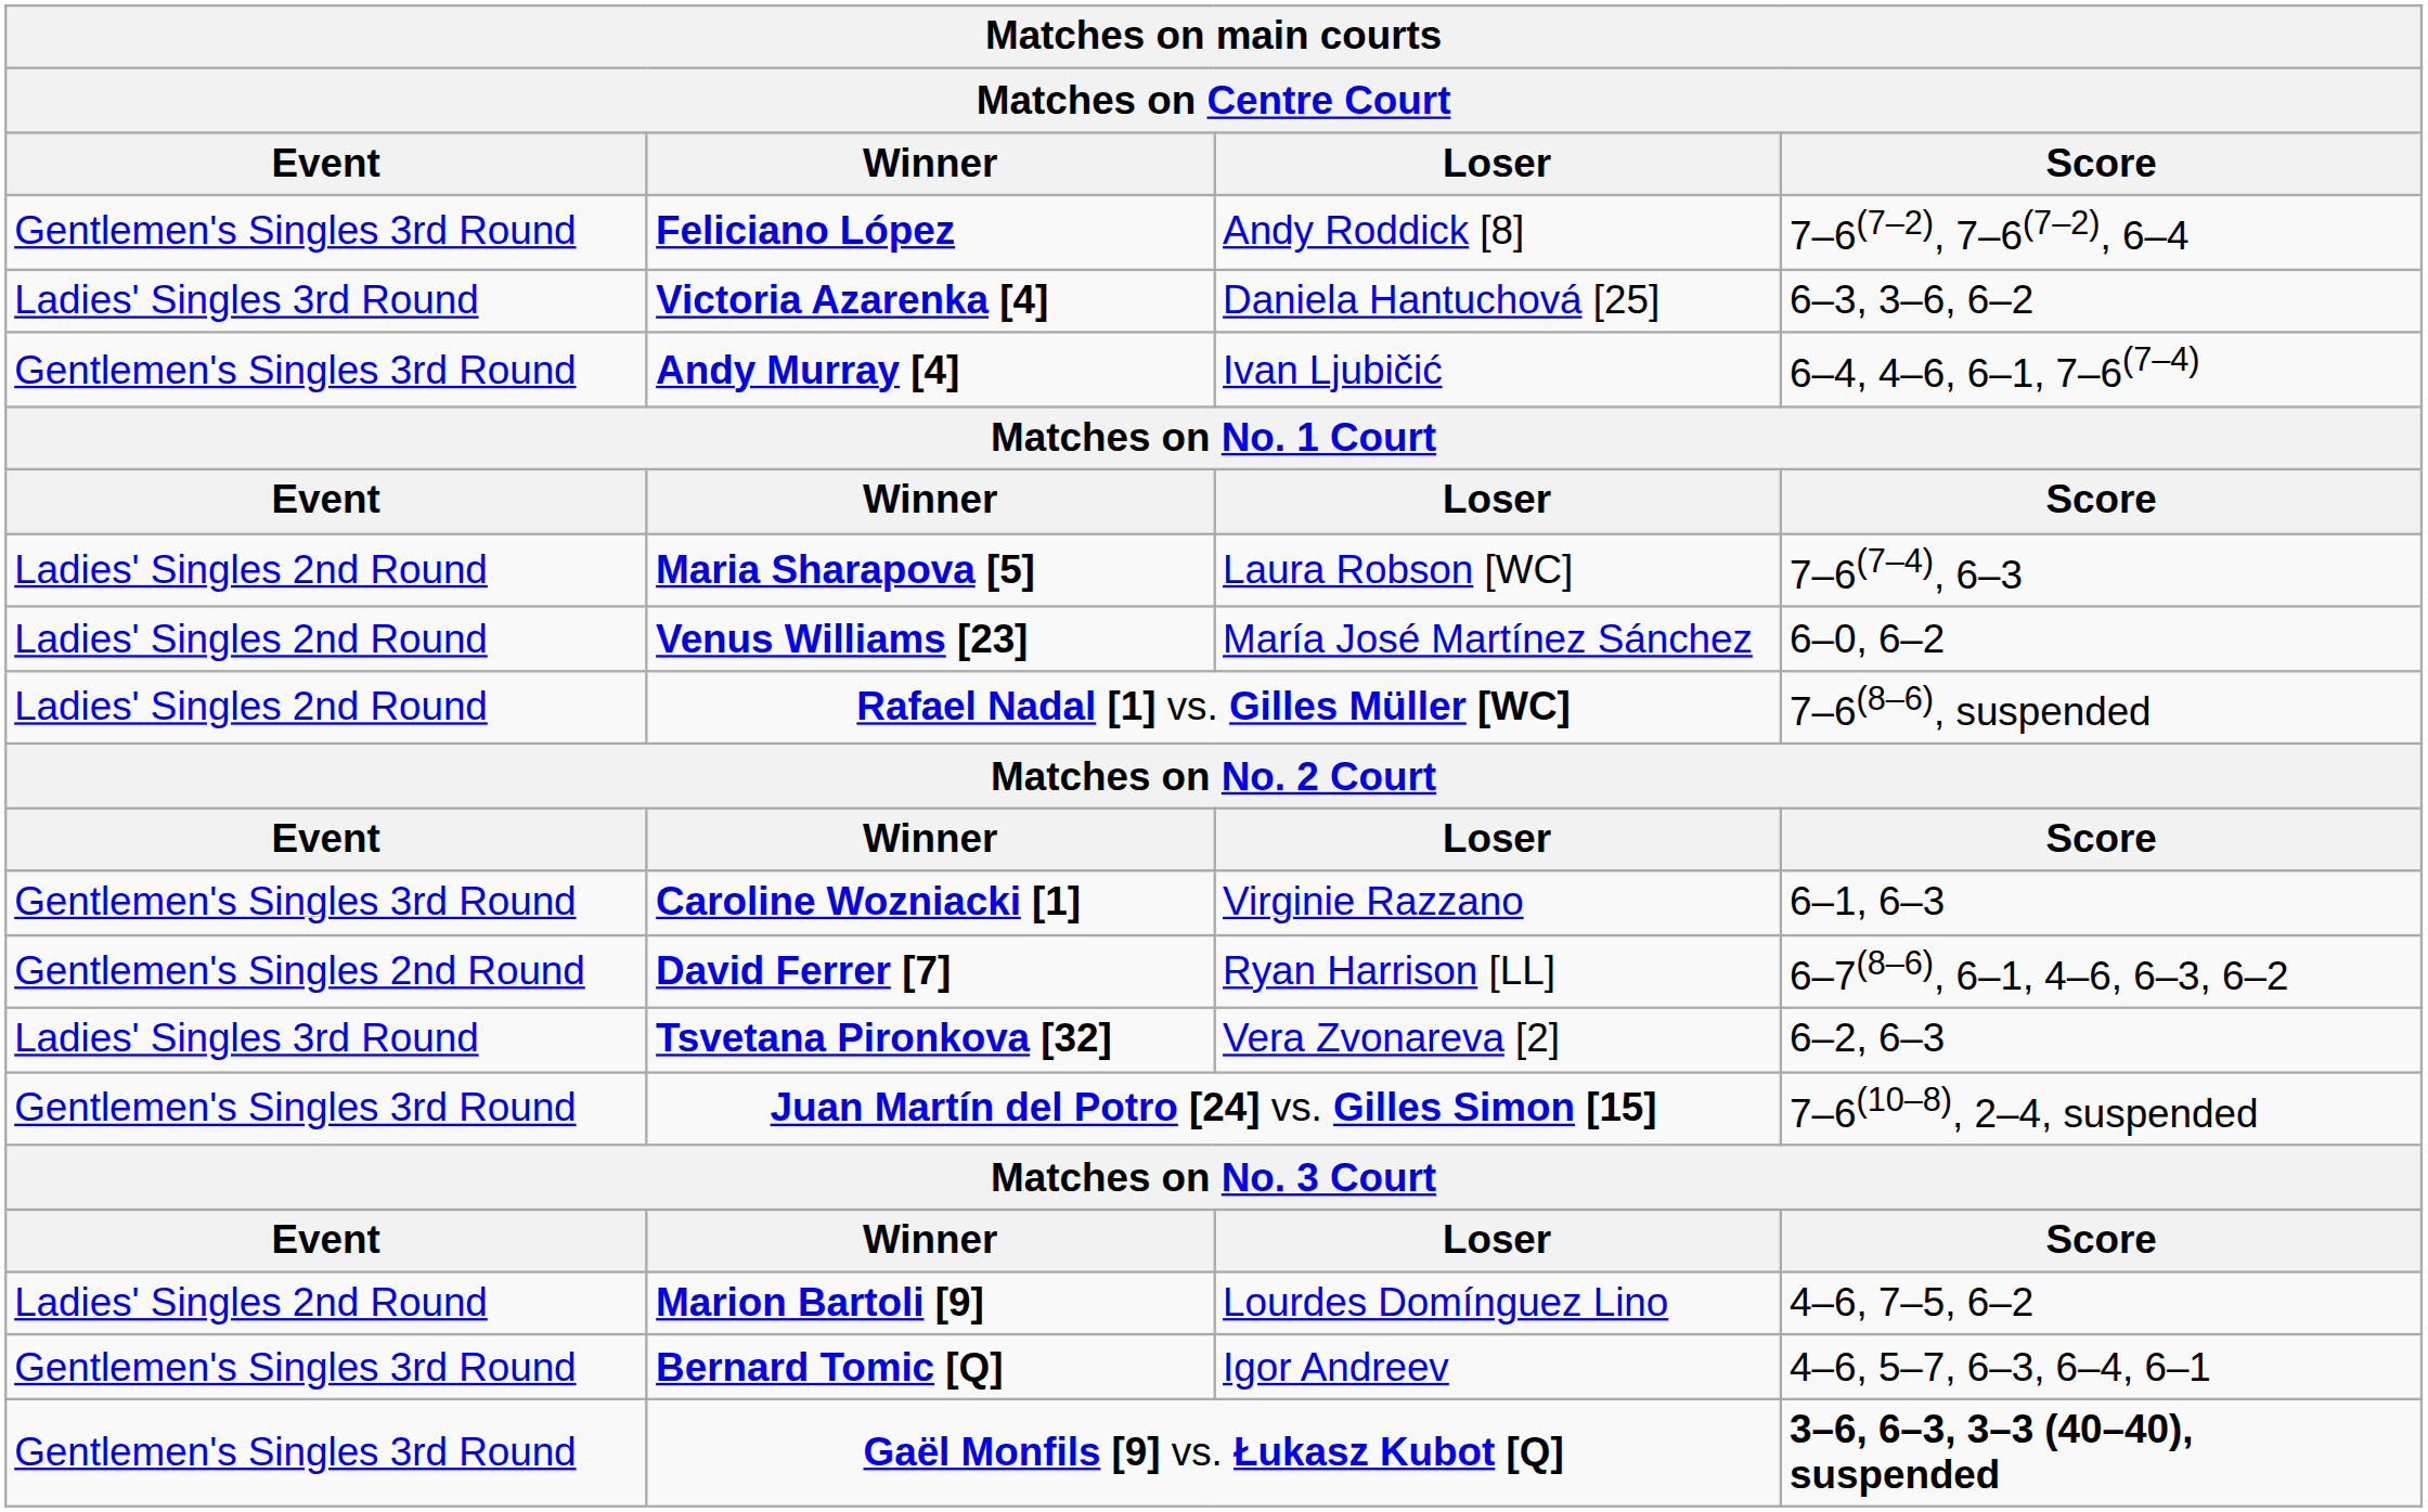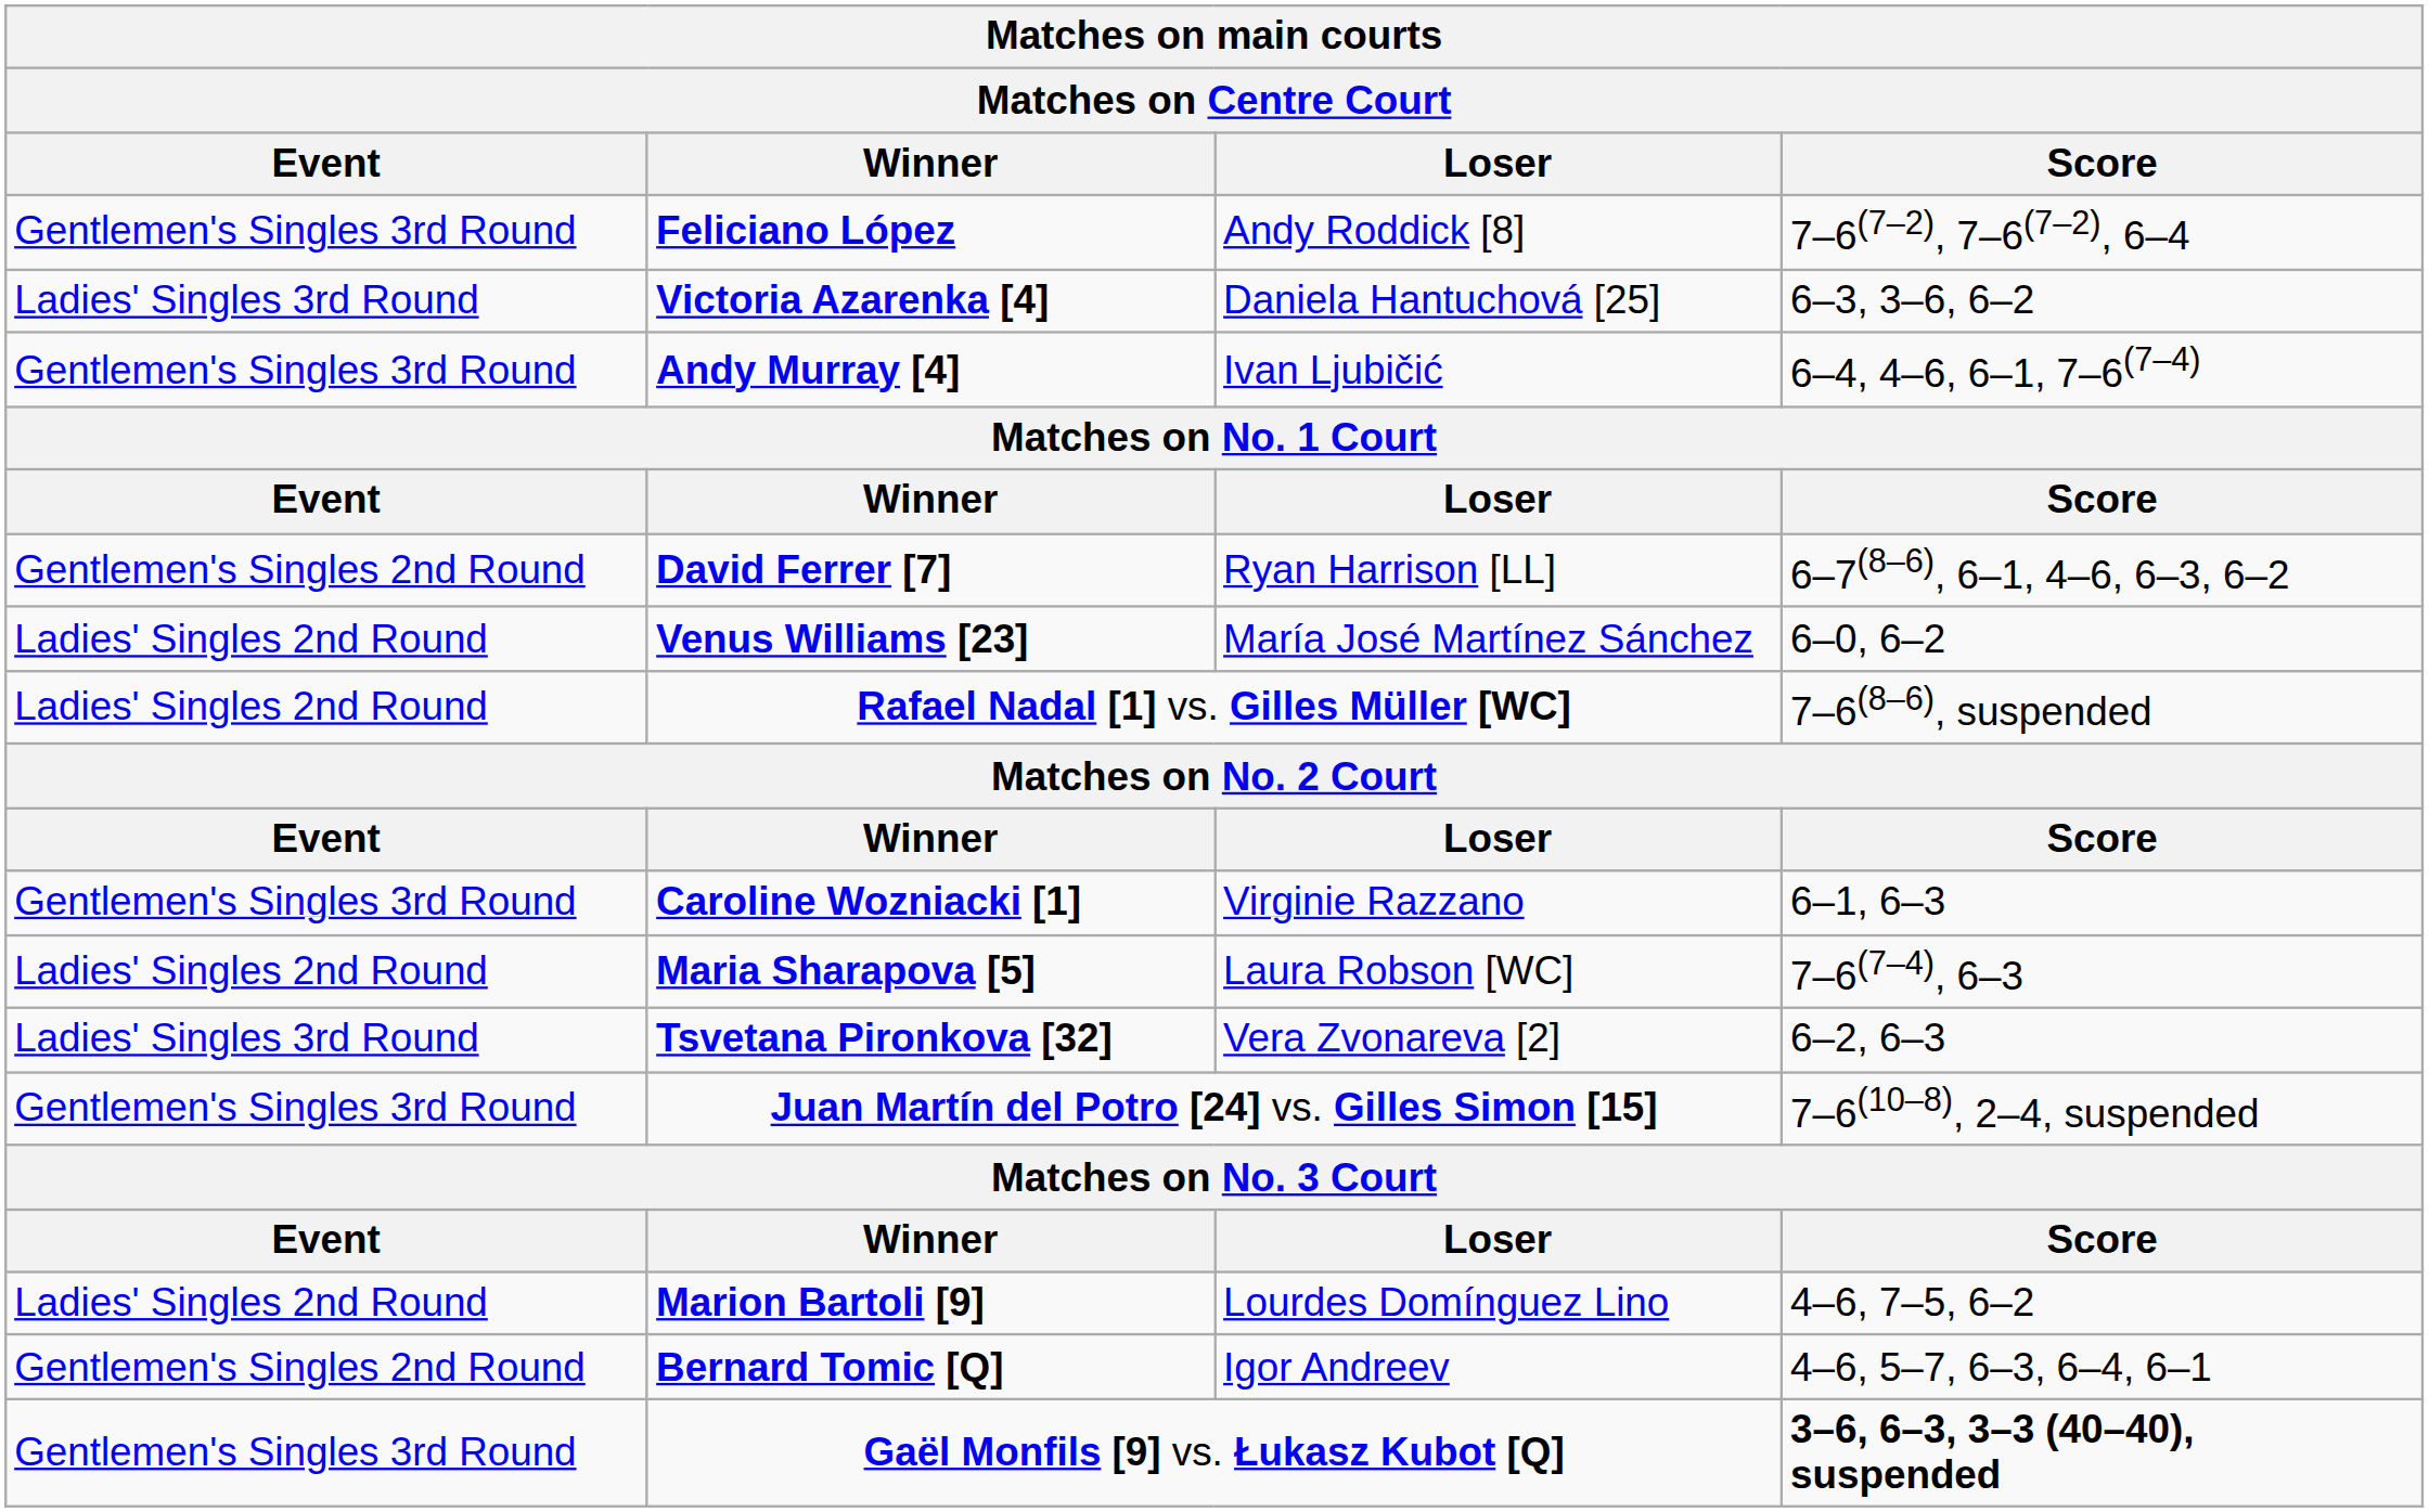rows swapped: Maria Sharapova [5] <-> David Ferrer [7]
Bernard Tomic [Q] | Event: Gentlemen's Singles 3rd Round -> Gentlemen's Singles 2nd Round
